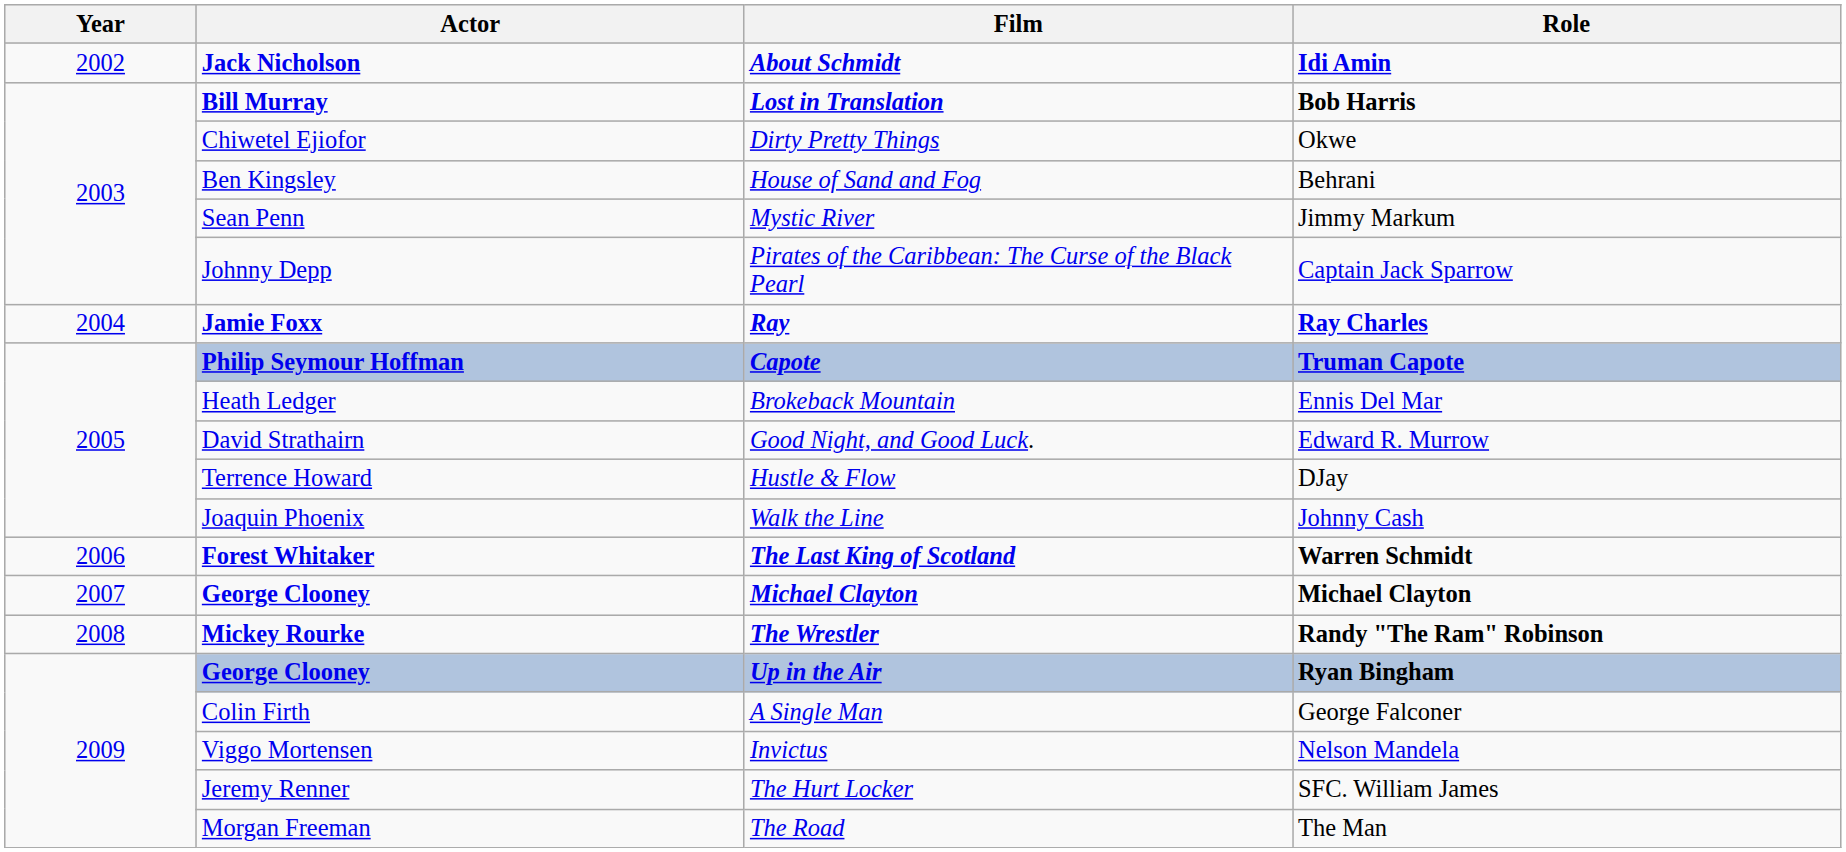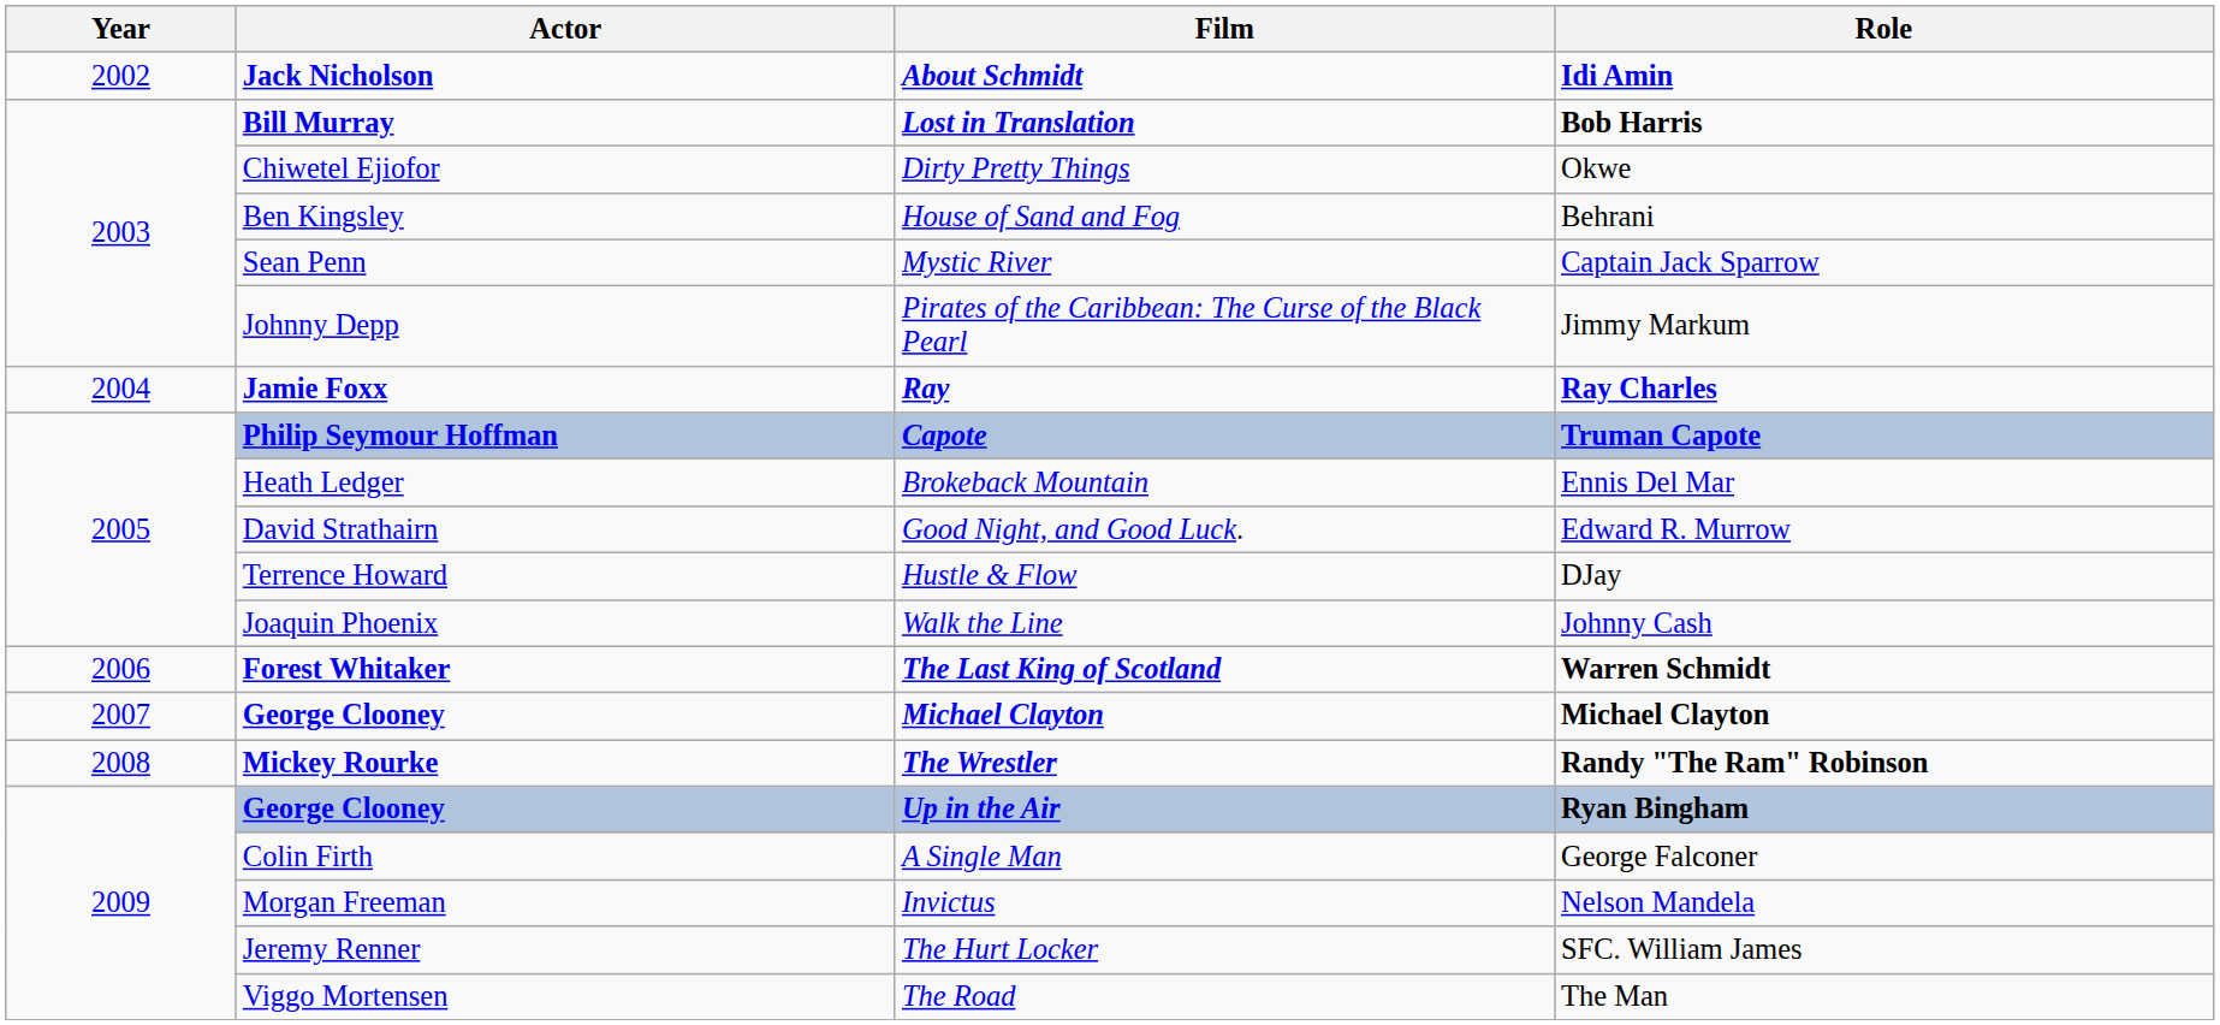Mystic River | Role: Jimmy Markum -> Captain Jack Sparrow
Pirates of the Caribbean: The Curse of the Black Pearl | Role: Captain Jack Sparrow -> Jimmy Markum
Invictus | Actor: Viggo Mortensen -> Morgan Freeman
The Road | Actor: Morgan Freeman -> Viggo Mortensen
